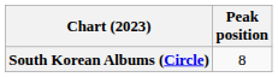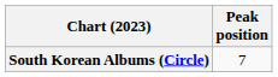South Korean Albums (Circle) | Peak position: 8 -> 7
